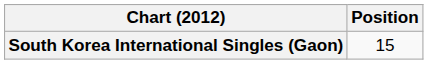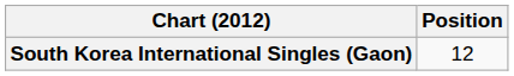South Korea International Singles (Gaon) | Position: 15 -> 12
